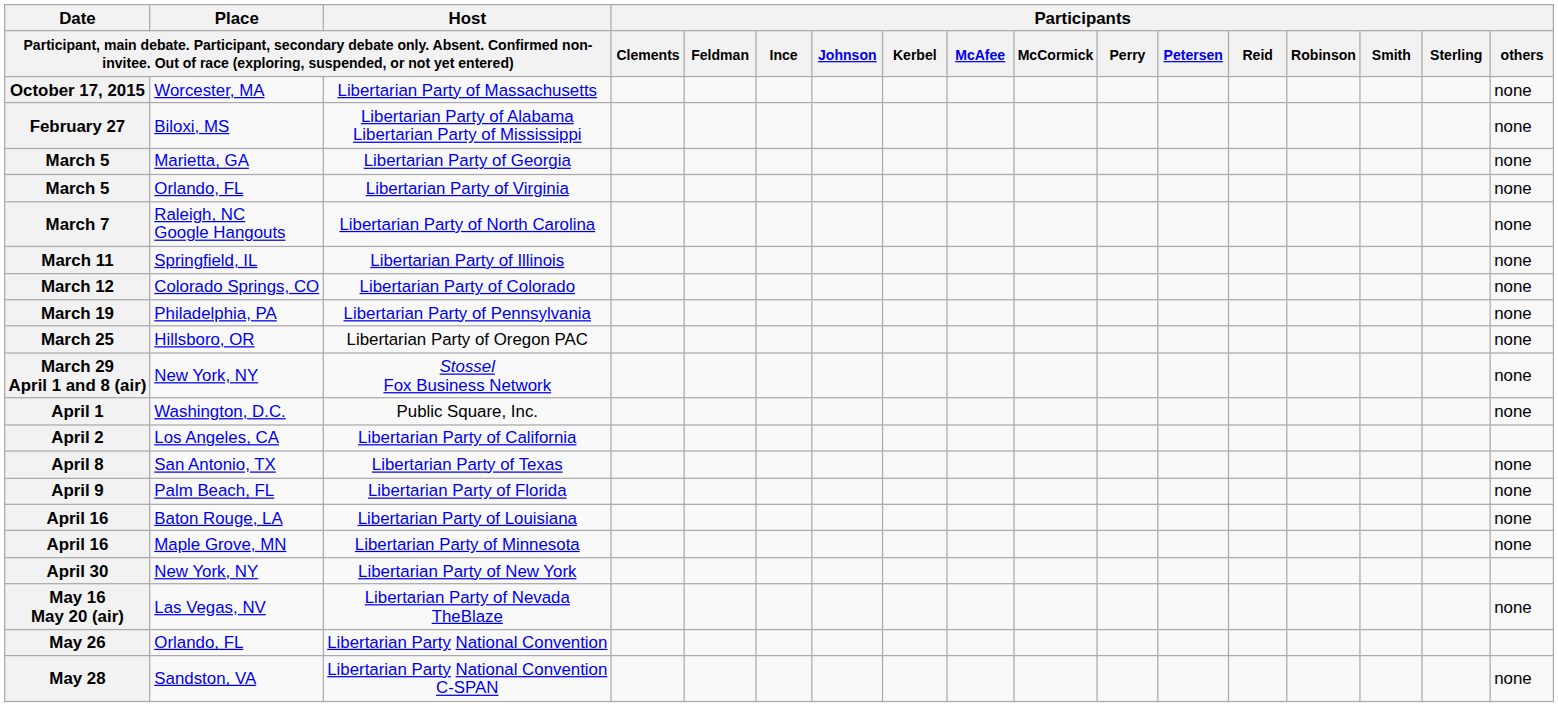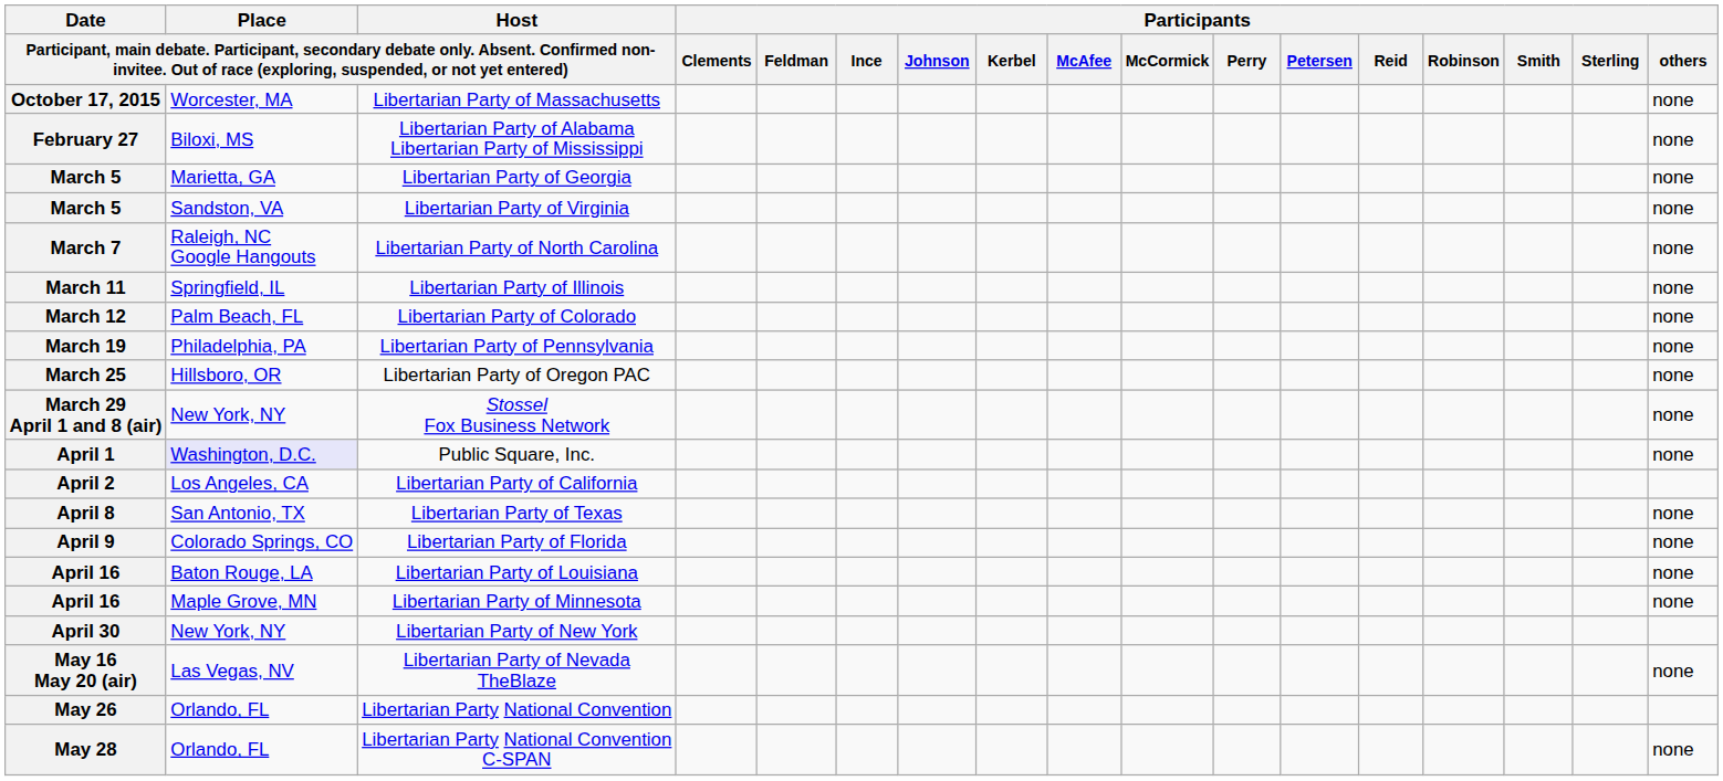March 5 / Libertarian Party of Virginia | column 2: Orlando, FL -> Sandston, VA
March 12 | column 2: Colorado Springs, CO -> Palm Beach, FL
April 1 | column 2: no background -> lavender background
April 9 | column 2: Palm Beach, FL -> Colorado Springs, CO
May 28 | column 2: Sandston, VA -> Orlando, FL
